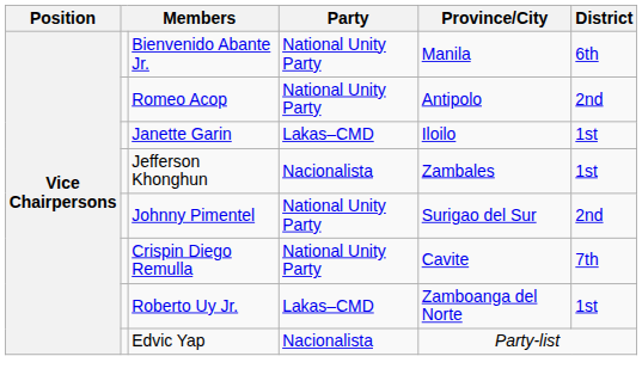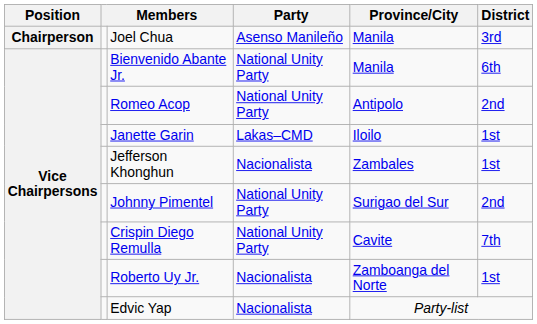+ row: Chairperson | Joel Chua | Asenso Manileño | Manila | 3rd
Roberto Uy Jr. | Party: Lakas–CMD -> Nacionalista
